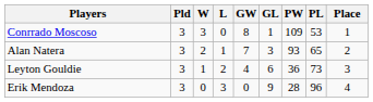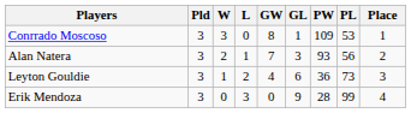Alan Natera | PL: 65 -> 56
Erik Mendoza | PL: 96 -> 99
